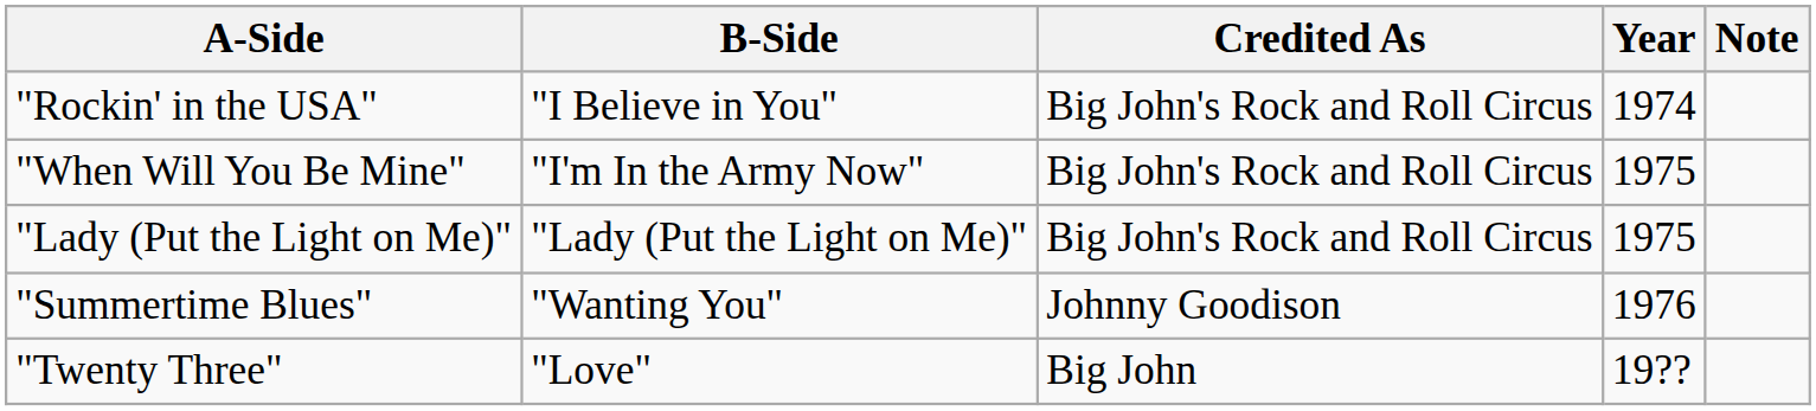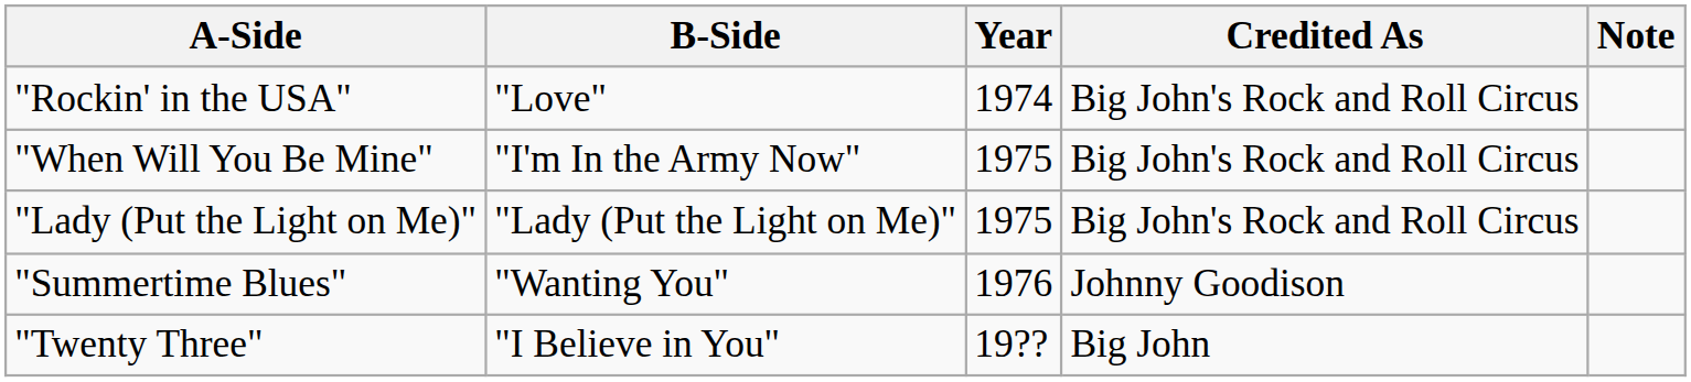columns swapped: Credited As <-> Year
"Rockin' in the USA" | B-Side: "I Believe in You" -> "Love"
"Twenty Three" | B-Side: "Love" -> "I Believe in You"
